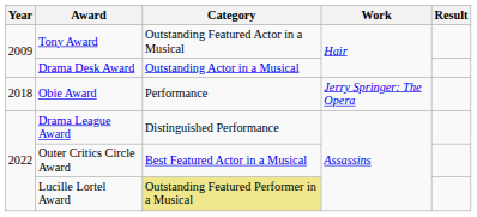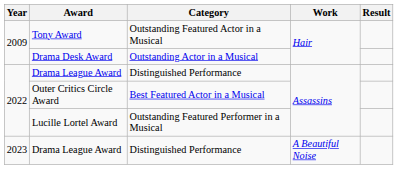- row: 2018 | Obie Award | Performance | Jerry Springer: The Opera
Lucille Lortel Award | Category: khaki background -> no background
+ row: 2023 | Drama League Award | Distinguished Performance | A Beautiful Noise
